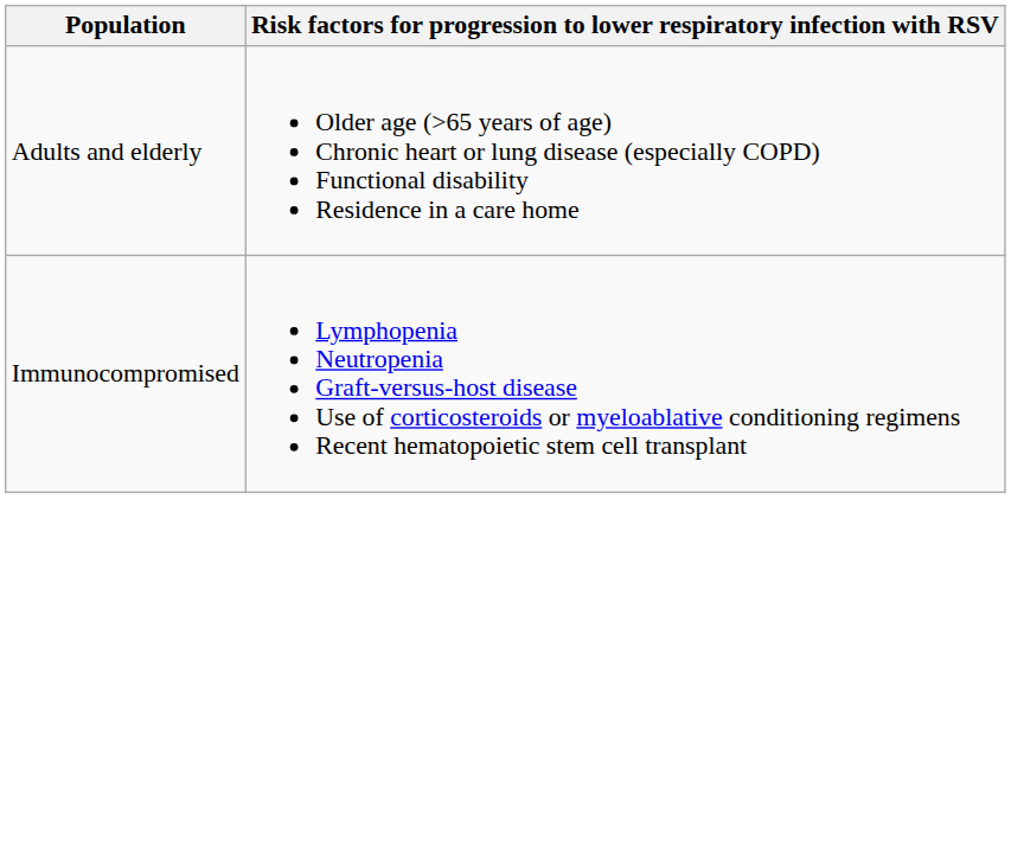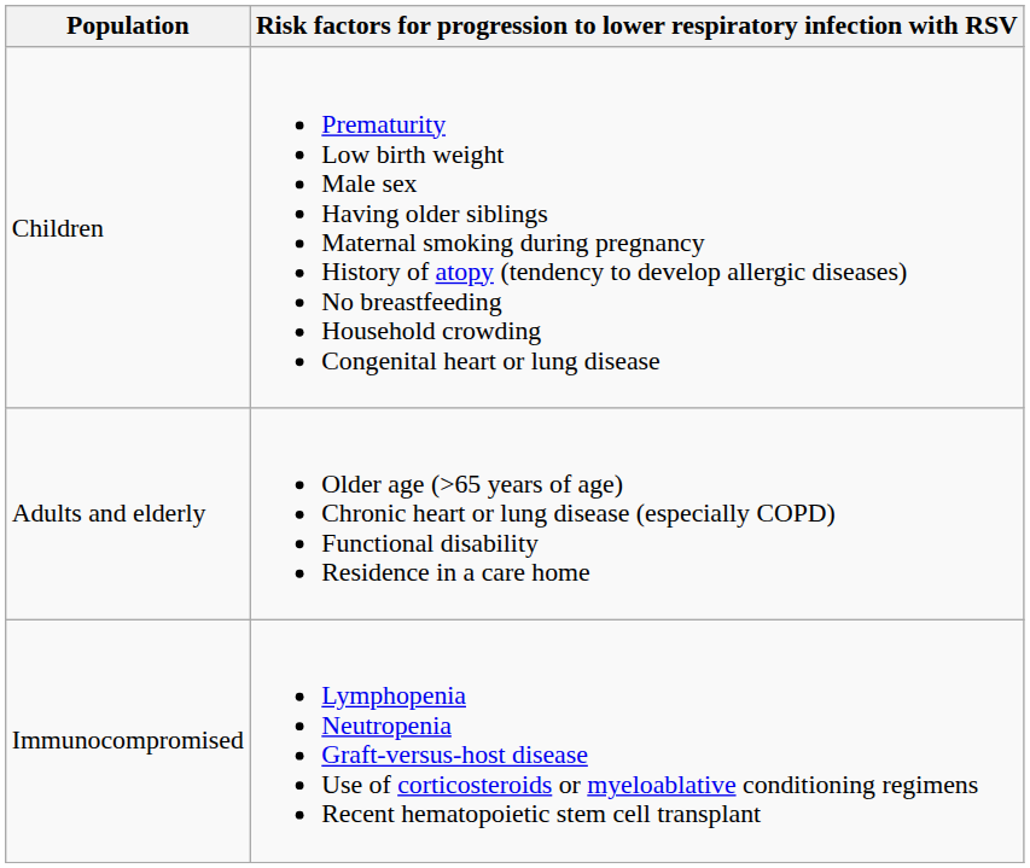+ row: Children | Prematurity Low birth weight Male sex Having older siblings Maternal smoking during pregnancy History of atopy (tendency to develop allergic diseases) No breastfeeding Household crowding Congenital heart or lung disease
